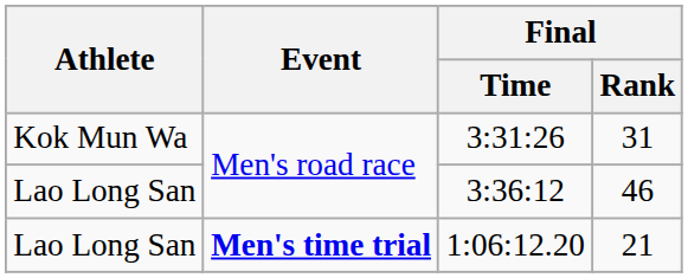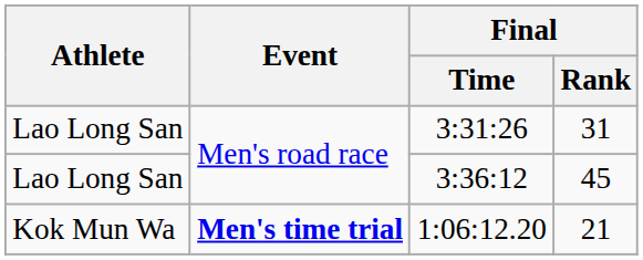3:31:26 | Athlete: Kok Mun Wa -> Lao Long San
3:36:12 | Final / Rank: 46 -> 45
1:06:12.20 | Athlete: Lao Long San -> Kok Mun Wa
